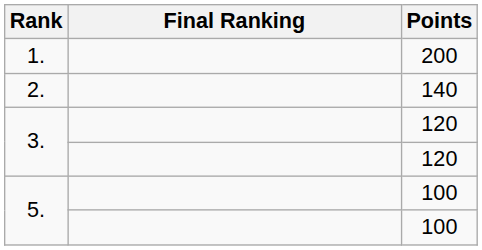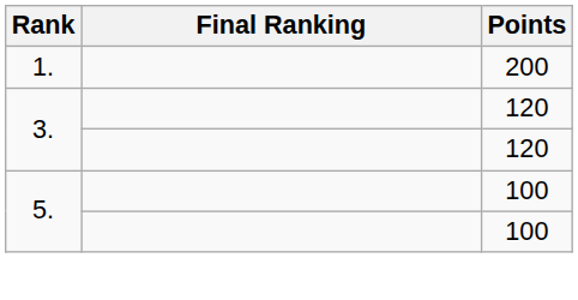- row: 2. | 140
